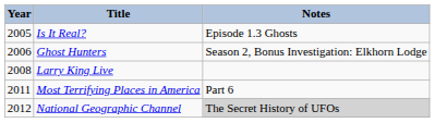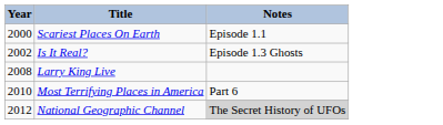+ row: 2000 | Scariest Places On Earth | Episode 1.1
Is It Real? | Year: 2005 -> 2002
- row: 2006 | Ghost Hunters | Season 2, Bonus Investigation: Elkhorn Lodge
Most Terrifying Places in America | Year: 2011 -> 2010
